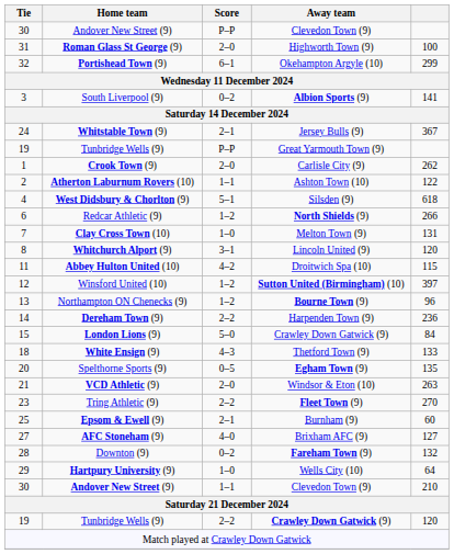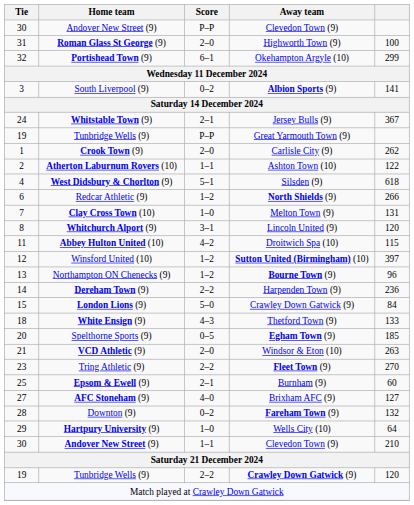Spelthorne Sports (9) | column 5: 135 -> 185
